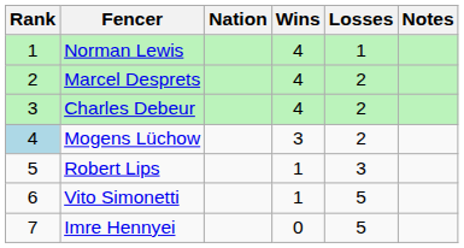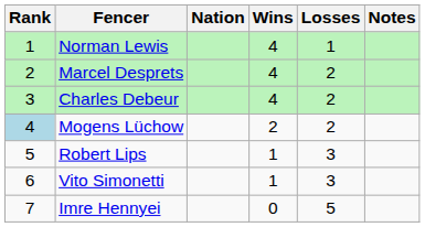Mogens Lüchow | Wins: 3 -> 2
Vito Simonetti | Losses: 5 -> 3
